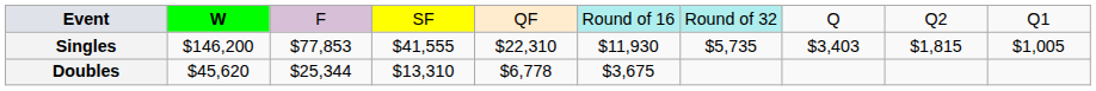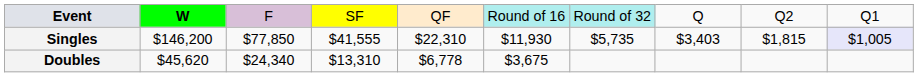Singles | column 3: $77,853 -> $77,850
Singles | column 10: no background -> lavender background
Doubles | column 3: $25,344 -> $24,340
